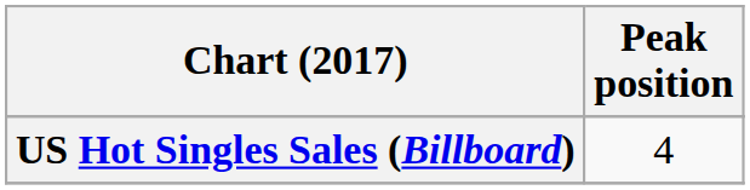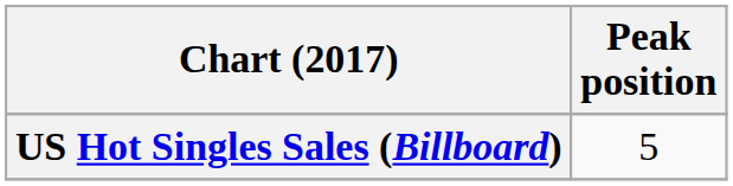US Hot Singles Sales (Billboard) | Peak position: 4 -> 5
